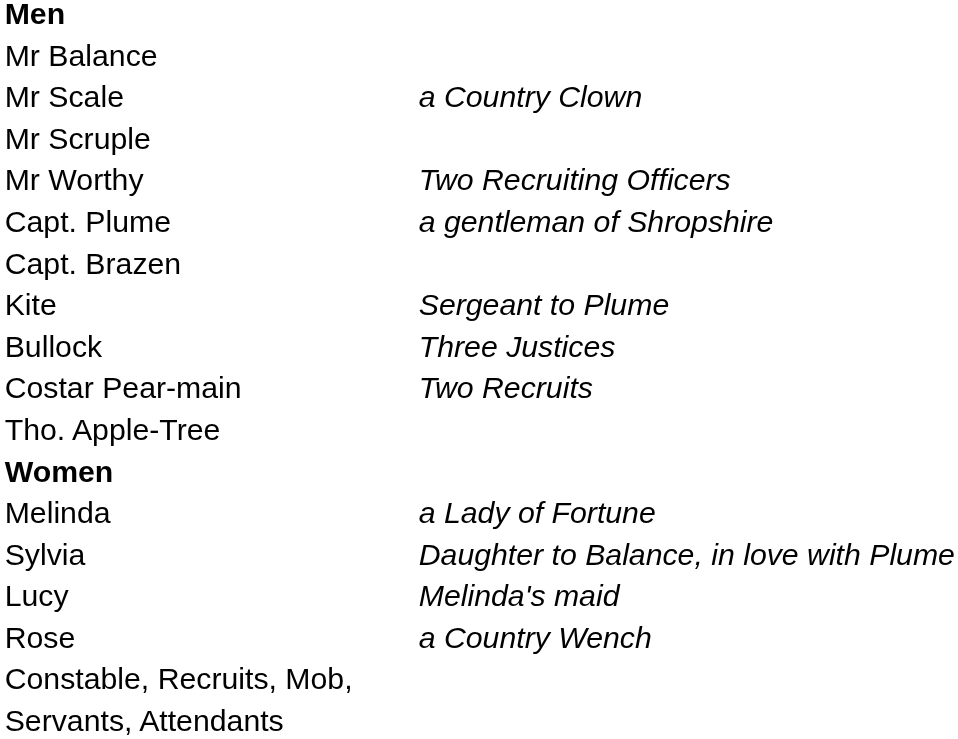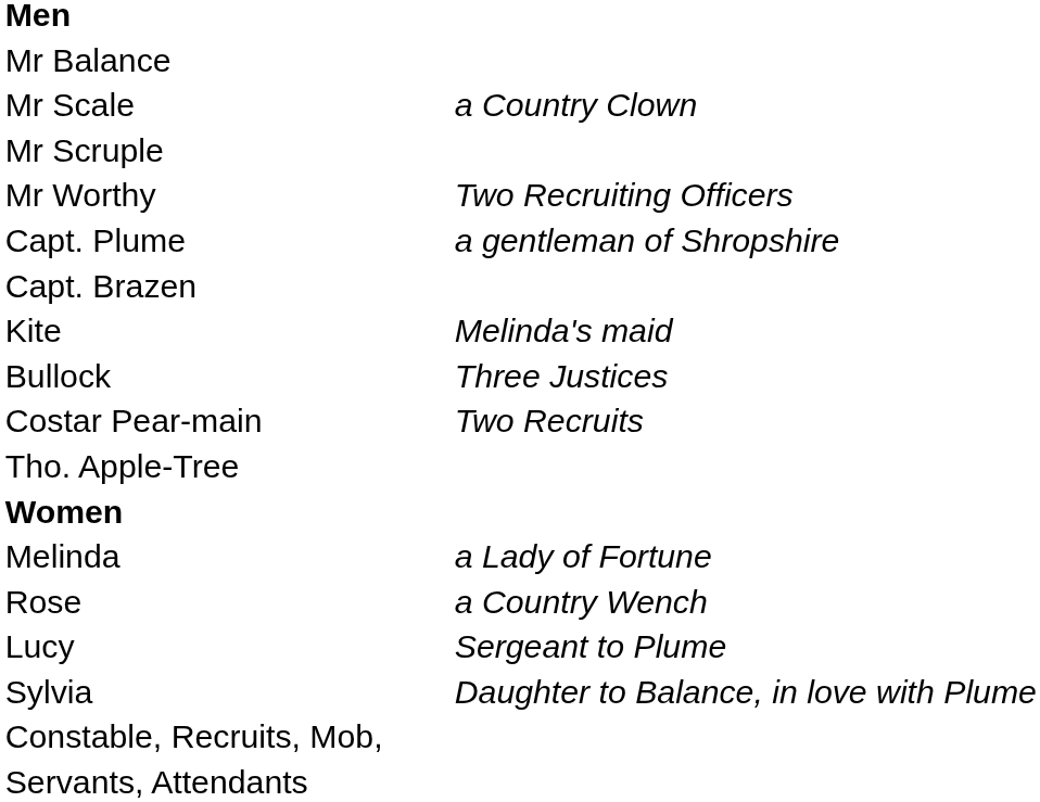Kite | column 2: Sergeant to Plume -> Melinda's maid
rows swapped: Sylvia <-> Rose
Lucy | column 2: Melinda's maid -> Sergeant to Plume
